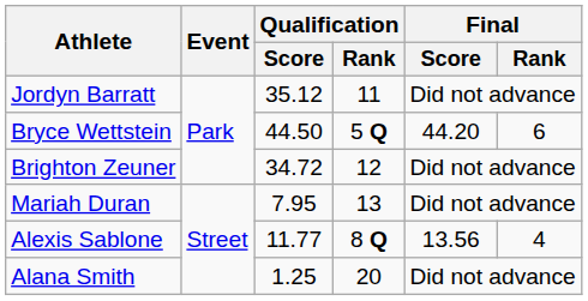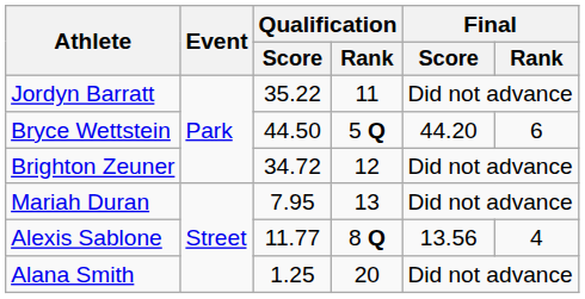Jordyn Barratt | Qualification / Score: 35.12 -> 35.22
